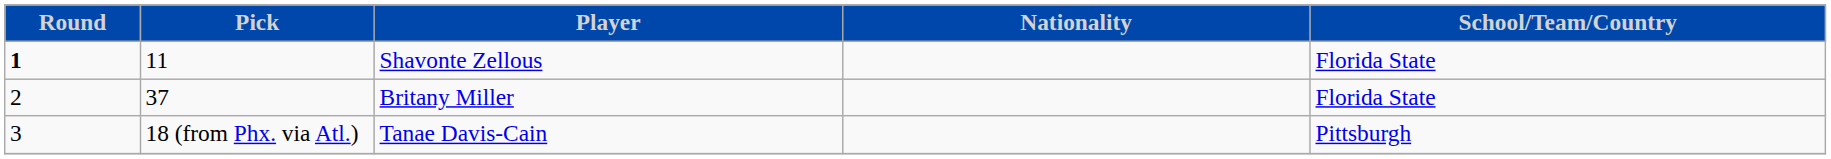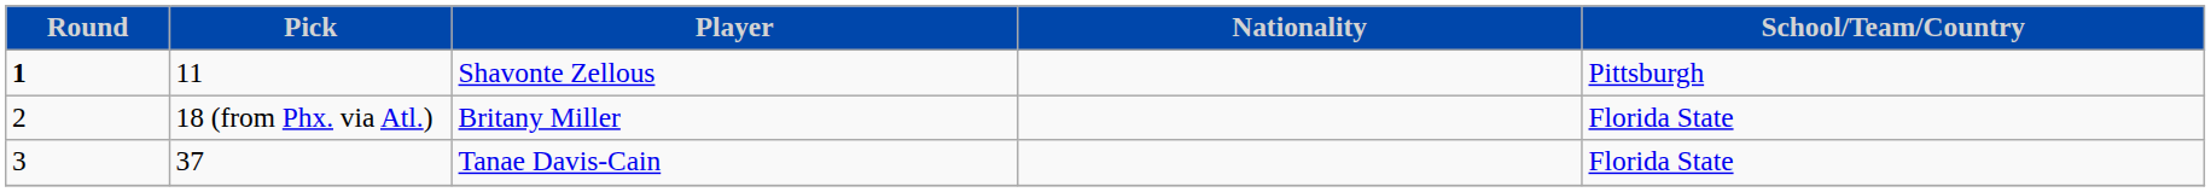Shavonte Zellous | School/Team/Country: Florida State -> Pittsburgh
Britany Miller | Pick: 37 -> 18 (from Phx. via Atl.)
Tanae Davis-Cain | Pick: 18 (from Phx. via Atl.) -> 37
Tanae Davis-Cain | School/Team/Country: Pittsburgh -> Florida State
